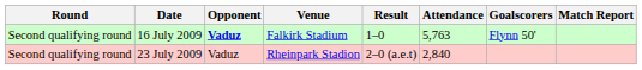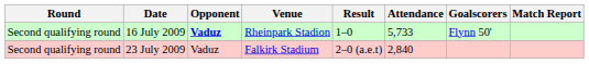16 July 2009 | Venue: Falkirk Stadium -> Rheinpark Stadion
16 July 2009 | Attendance: 5,763 -> 5,733
23 July 2009 | Venue: Rheinpark Stadion -> Falkirk Stadium
